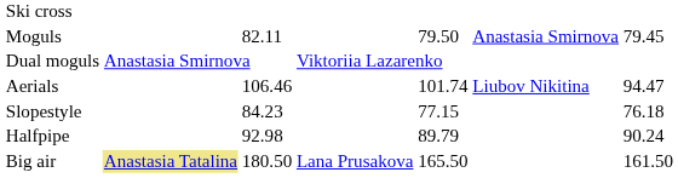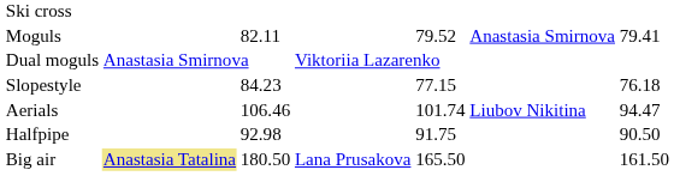Moguls | column 5: 79.50 -> 79.52
Moguls | column 7: 79.45 -> 79.41
rows swapped: Aerials <-> Slopestyle
Halfpipe | column 5: 89.79 -> 91.75
Halfpipe | column 7: 90.24 -> 90.50
